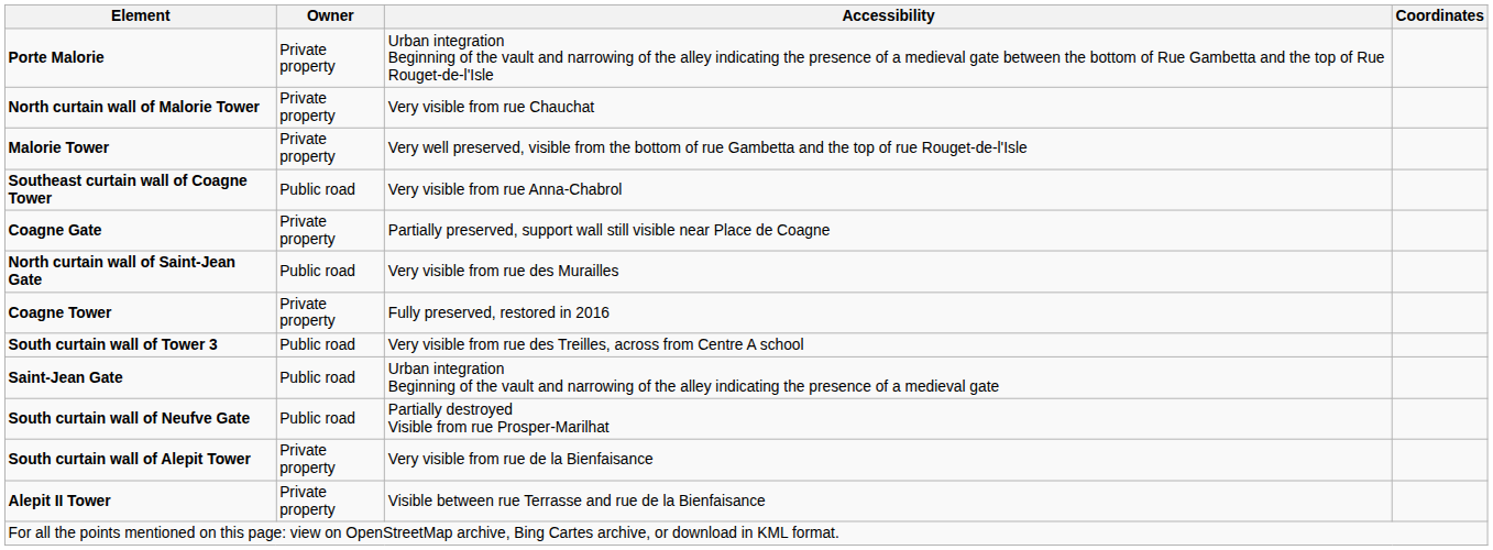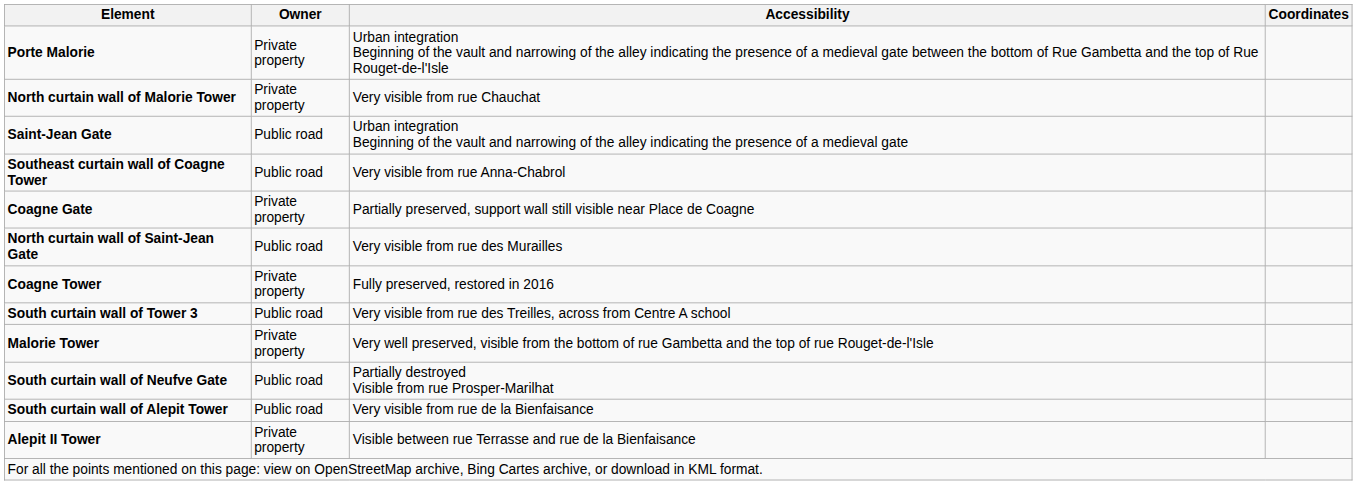rows swapped: Malorie Tower <-> Saint-Jean Gate
South curtain wall of Alepit Tower | Owner: Private property -> Public road
